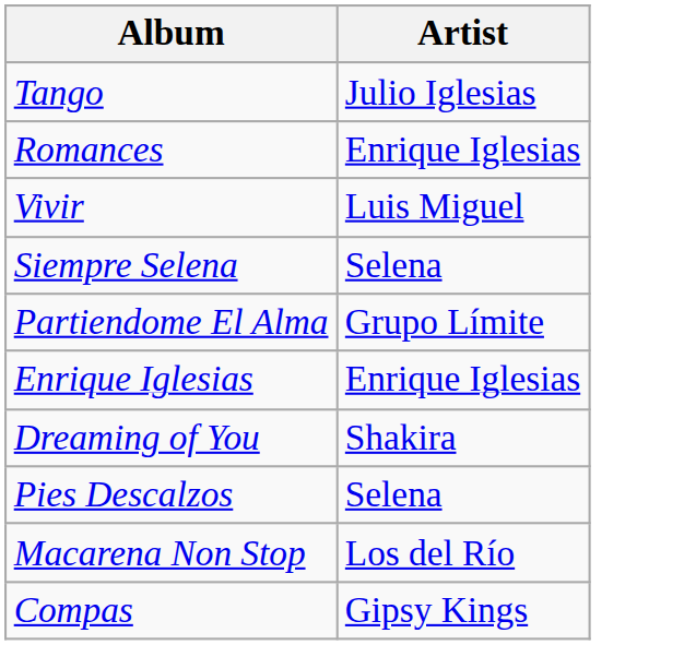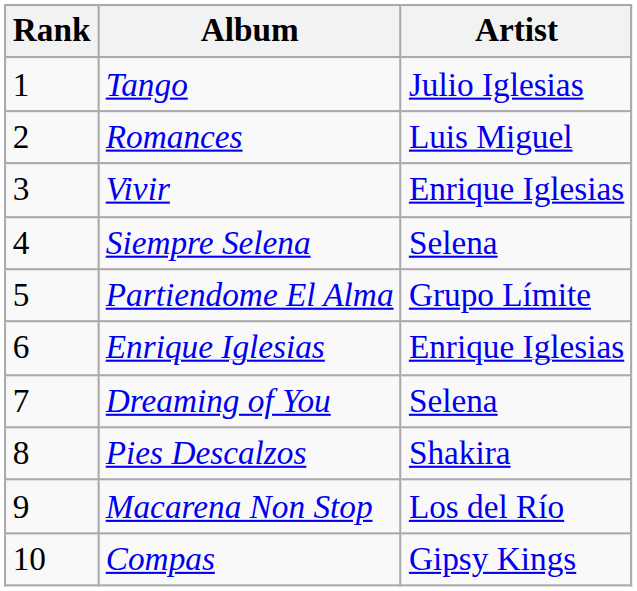+ column: Rank | 1 | 2 | 3 | 4 | 5 | 6 | 7 | 8 | 9 | 10
Romances | Artist: Enrique Iglesias -> Luis Miguel
Vivir | Artist: Luis Miguel -> Enrique Iglesias
Dreaming of You | Artist: Shakira -> Selena
Pies Descalzos | Artist: Selena -> Shakira
